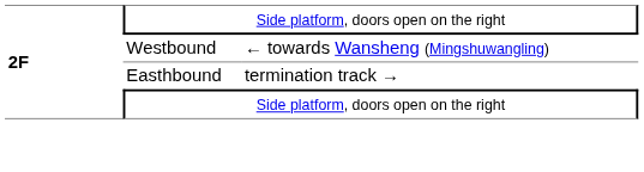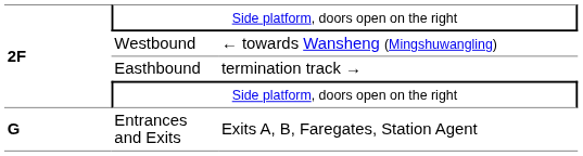+ row: G | Entrances and Exits | Exits A, B, Faregates, Station Agent
